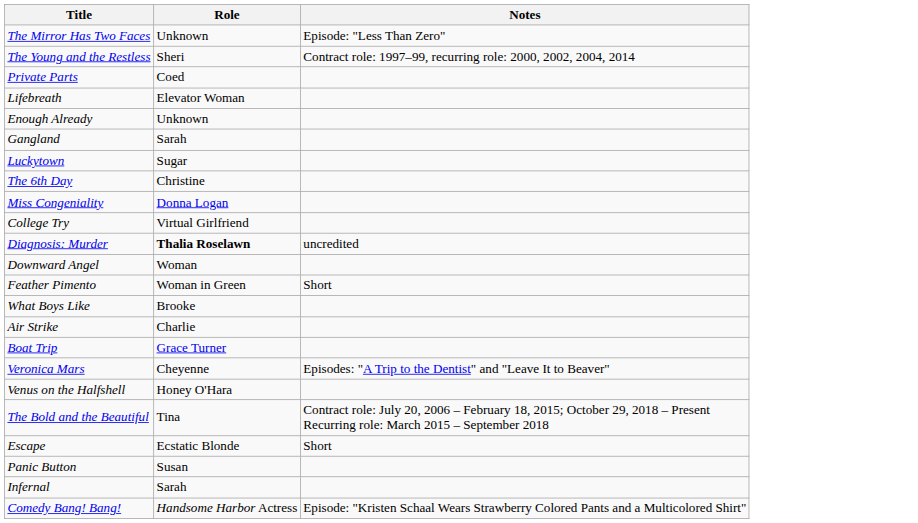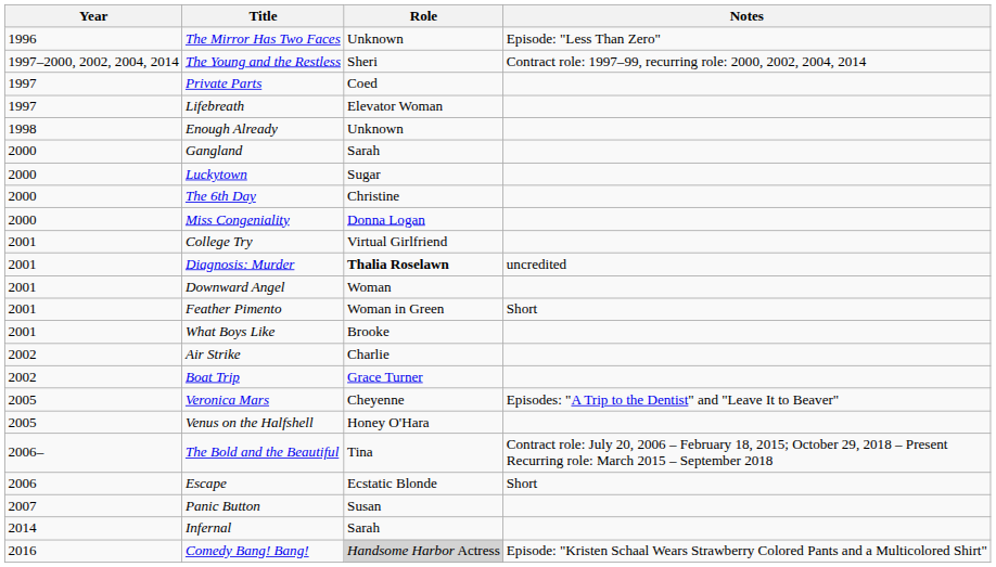+ column: Year | 1996 | 1997–2000, 2002, 2004, 2014 | 1997 | 1997 | 1998 | 2000 | 2000 | 2000 | 2000 | 2001 | 2001 | 2001 | 2001 | 2001 | 2002 | 2002 | 2005 | 2005 | 2006– | 2006 | 2007 | 2014 | 2016
Comedy Bang! Bang! | Role: no background -> lightgrey background
